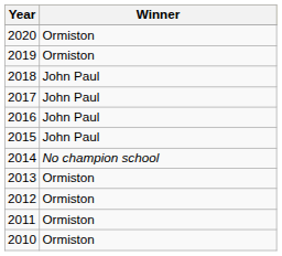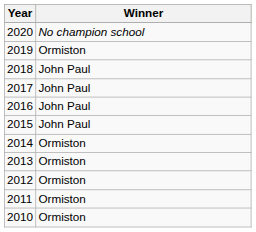2020 | Winner: Ormiston -> No champion school
2014 | Winner: No champion school -> Ormiston
